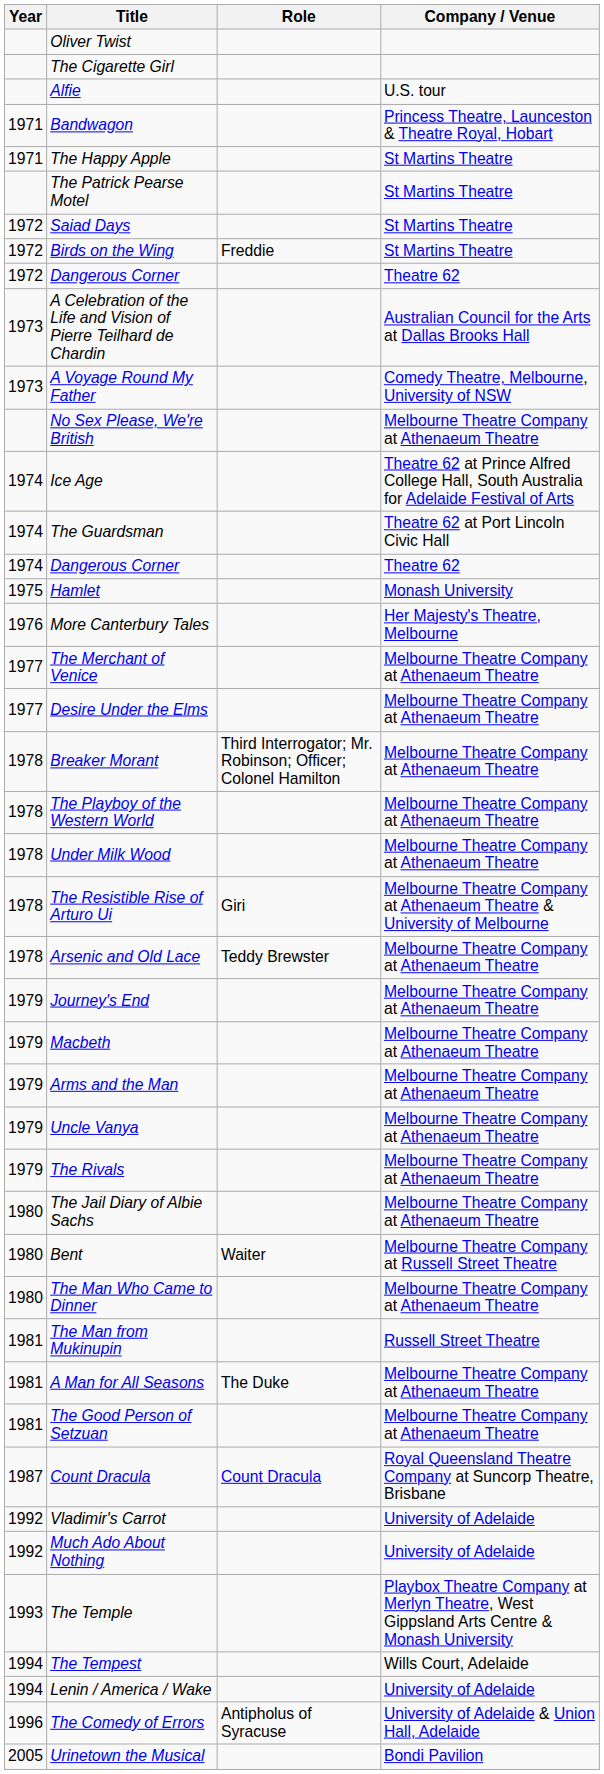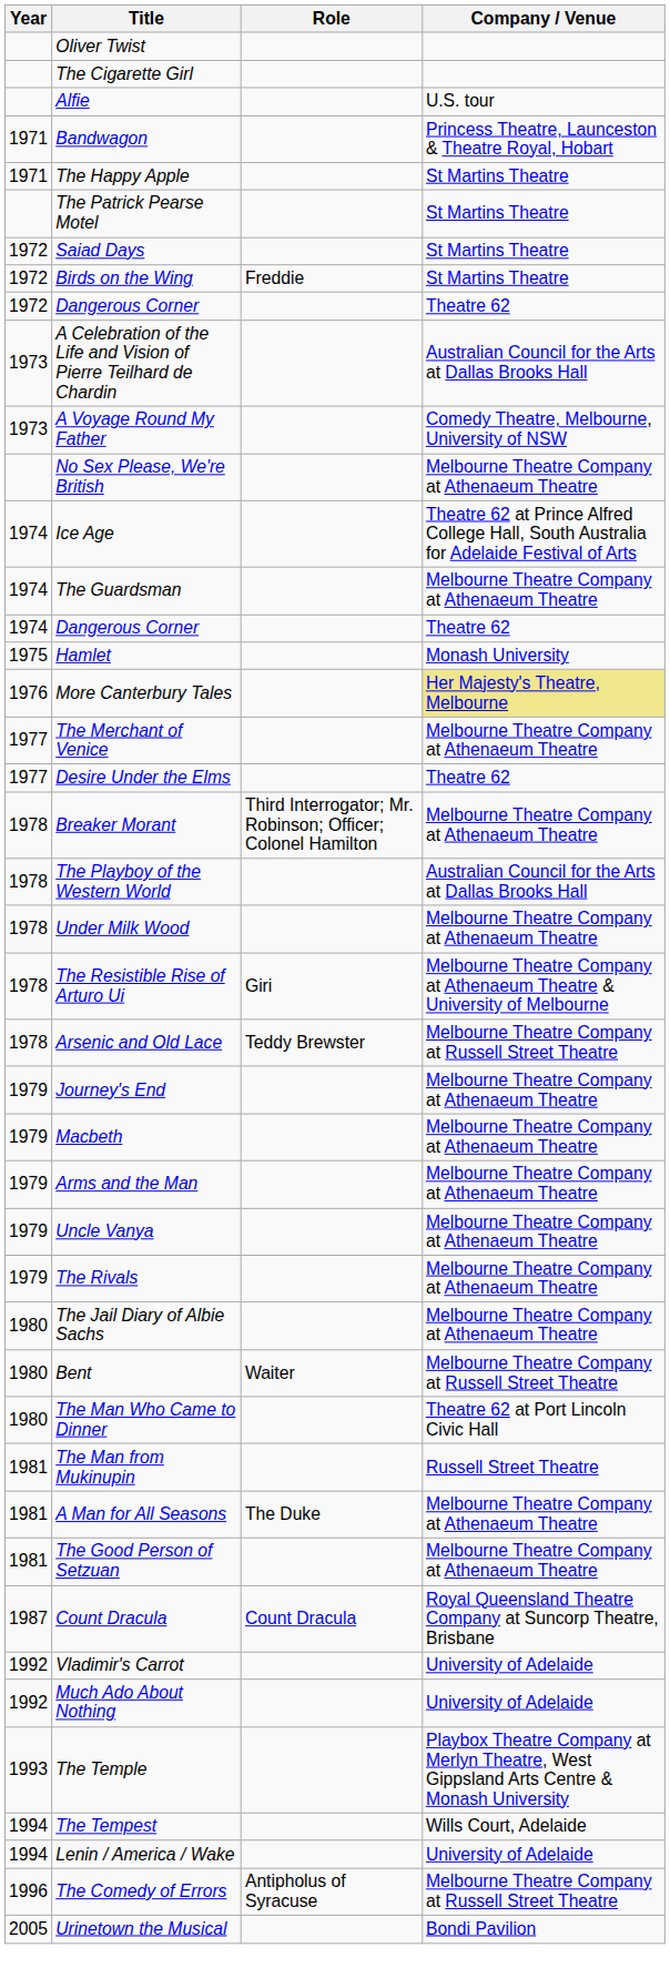The Guardsman | Company / Venue: Theatre 62 at Port Lincoln Civic Hall -> Melbourne Theatre Company at Athenaeum Theatre
More Canterbury Tales | Company / Venue: no background -> khaki background
Desire Under the Elms | Company / Venue: Melbourne Theatre Company at Athenaeum Theatre -> Theatre 62
The Playboy of the Western World | Company / Venue: Melbourne Theatre Company at Athenaeum Theatre -> Australian Council for the Arts at Dallas Brooks Hall
Arsenic and Old Lace | Company / Venue: Melbourne Theatre Company at Athenaeum Theatre -> Melbourne Theatre Company at Russell Street Theatre
The Man Who Came to Dinner | Company / Venue: Melbourne Theatre Company at Athenaeum Theatre -> Theatre 62 at Port Lincoln Civic Hall
The Comedy of Errors | Company / Venue: University of Adelaide & Union Hall, Adelaide -> Melbourne Theatre Company at Russell Street Theatre
